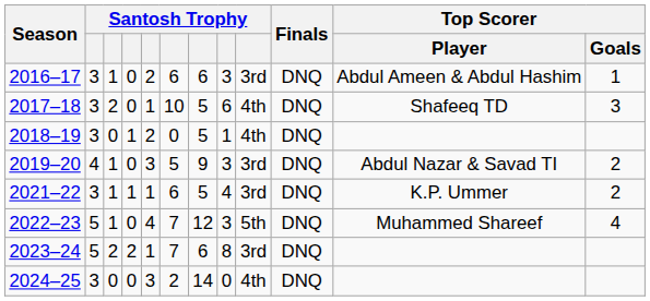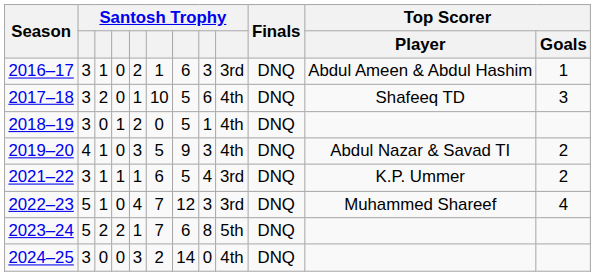2016–17 | column 6: 6 -> 1
2019–20 | column 9: 3rd -> 4th
2022–23 | column 9: 5th -> 3rd
2023–24 | column 9: 3rd -> 5th
